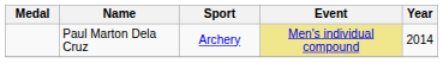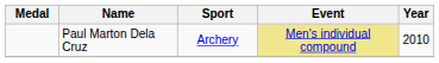Paul Marton Dela Cruz | Year: 2014 -> 2010
